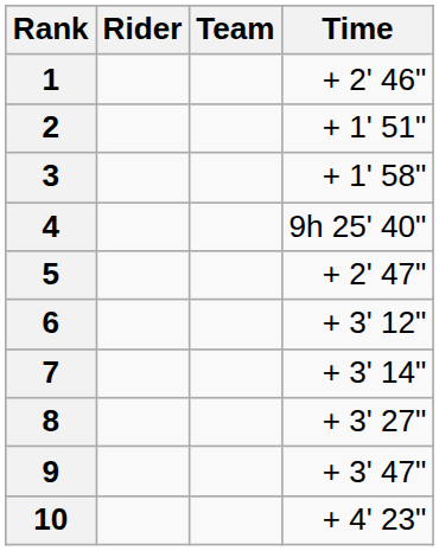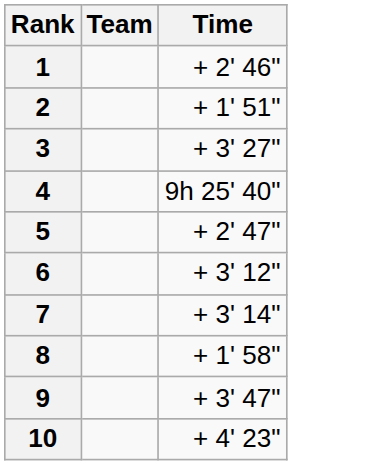- column: Rider
3 | Time: + 1' 58" -> + 3' 27"
8 | Time: + 3' 27" -> + 1' 58"
